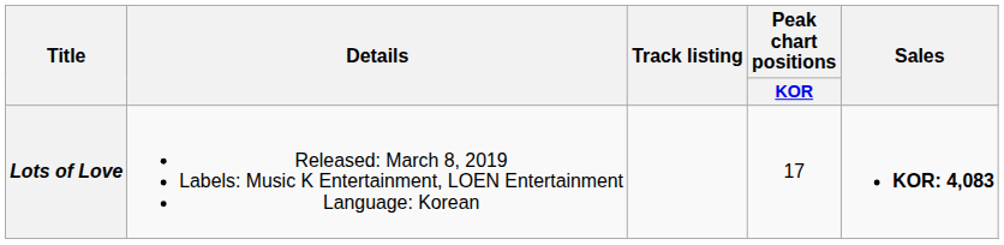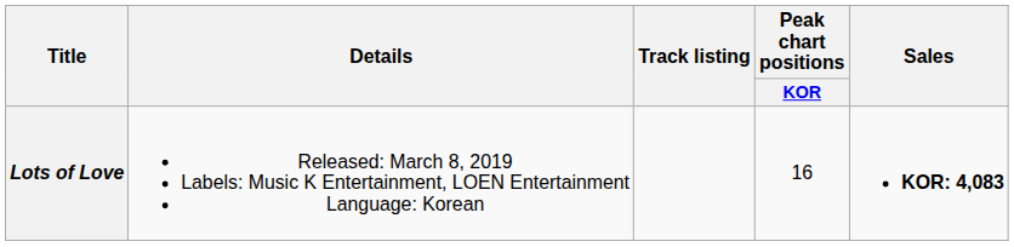Lots of Love | Peak chart positions / KOR: 17 -> 16
